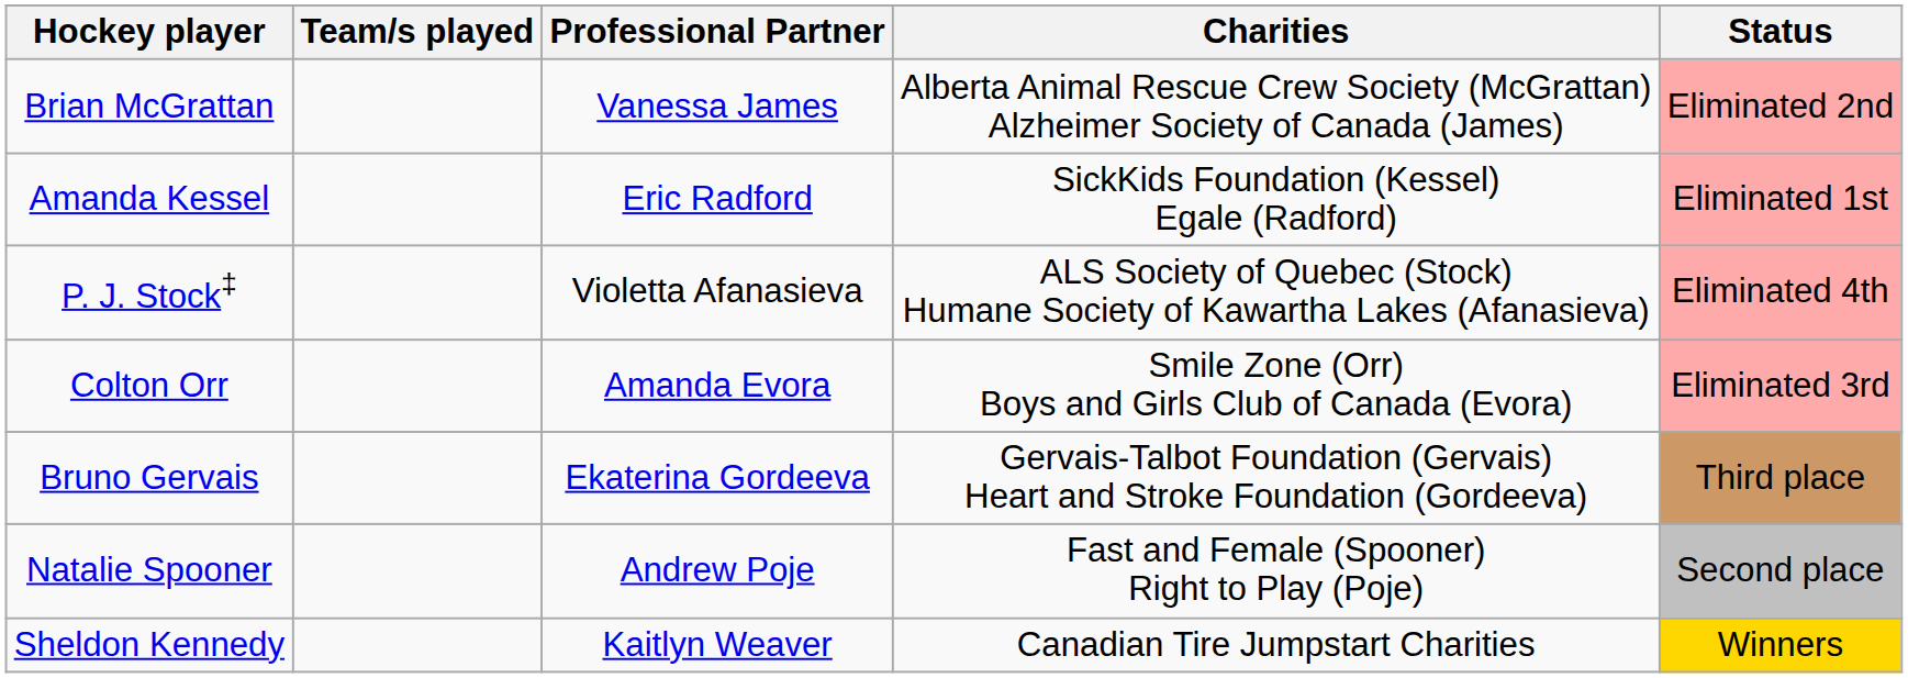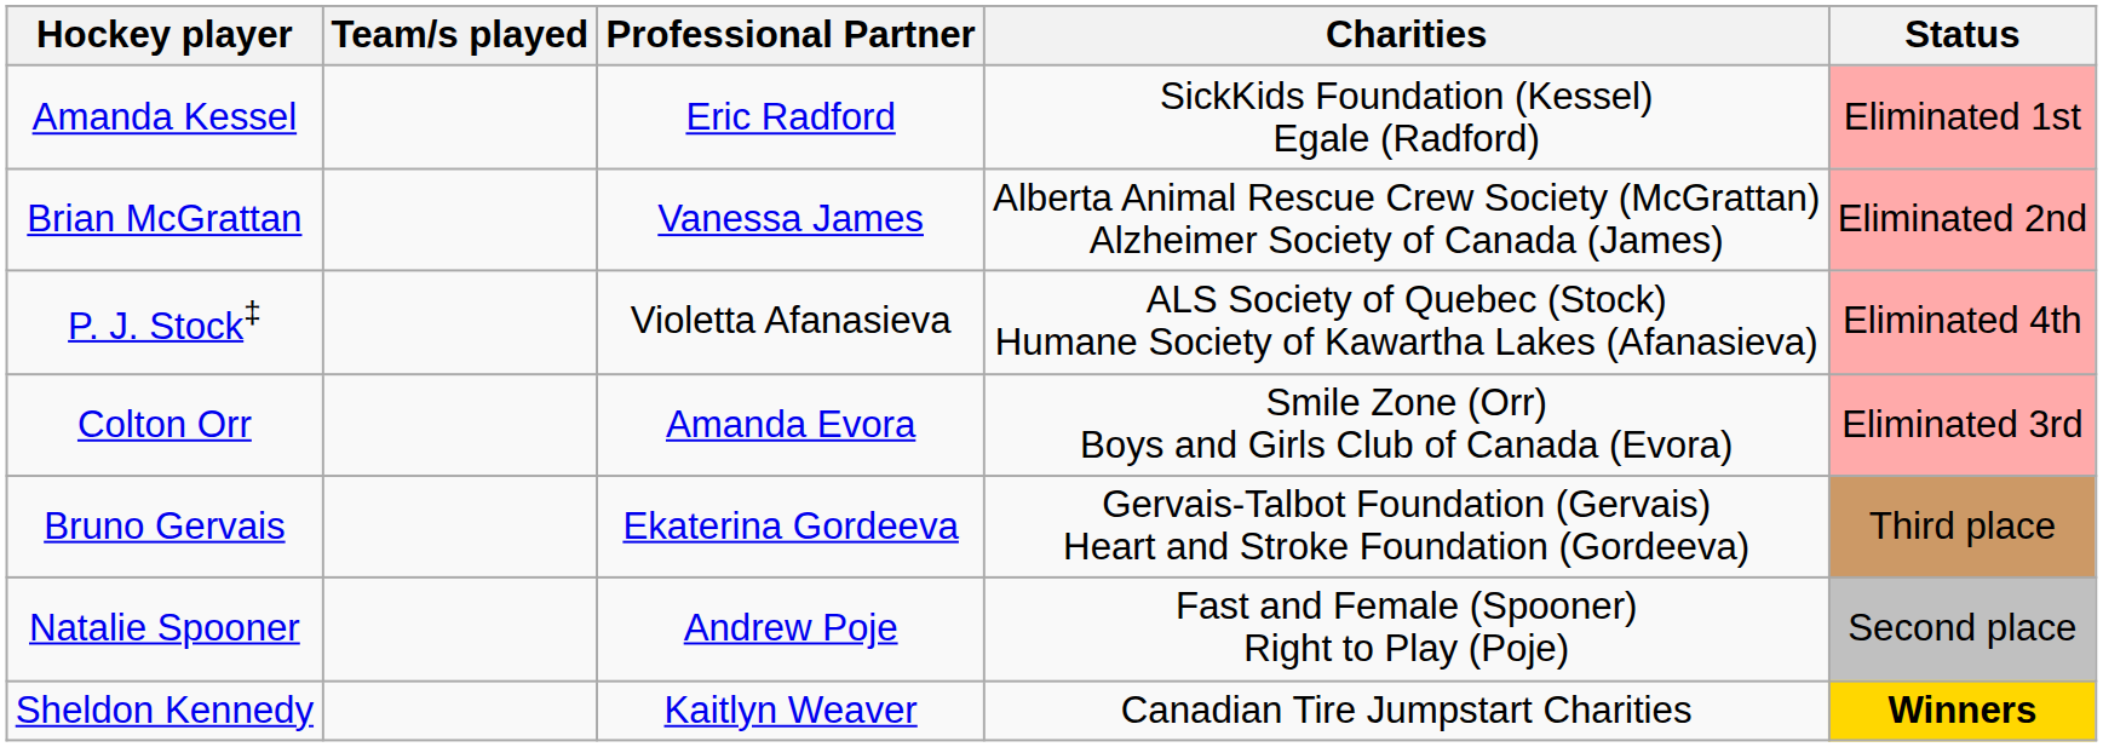rows swapped: Amanda Kessel <-> Brian McGrattan
Sheldon Kennedy | Status: normal -> bold
